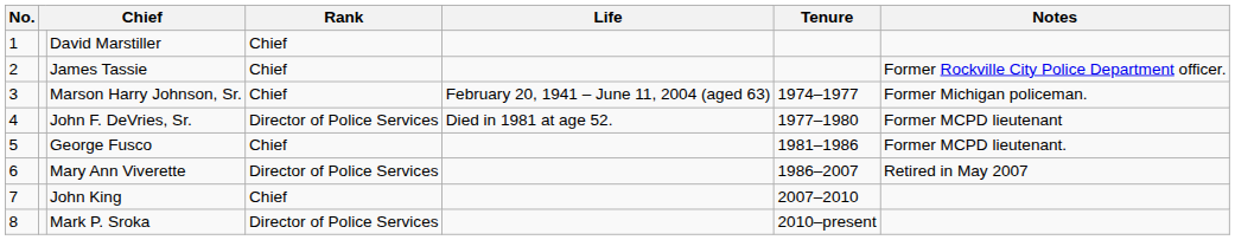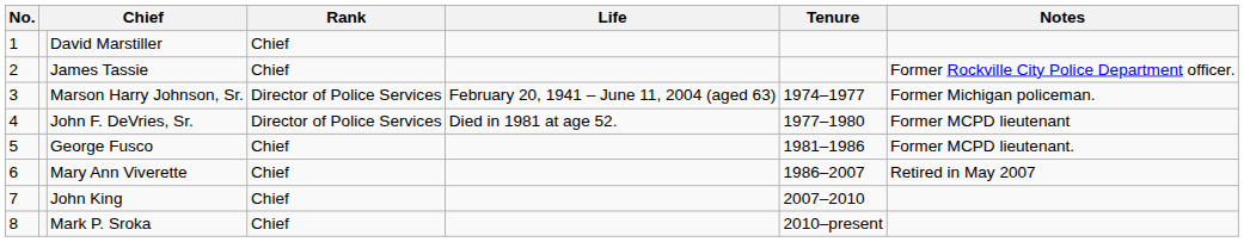Marson Harry Johnson, Sr. | Rank: Chief -> Director of Police Services
Mary Ann Viverette | Rank: Director of Police Services -> Chief
Mark P. Sroka | Rank: Director of Police Services -> Chief
